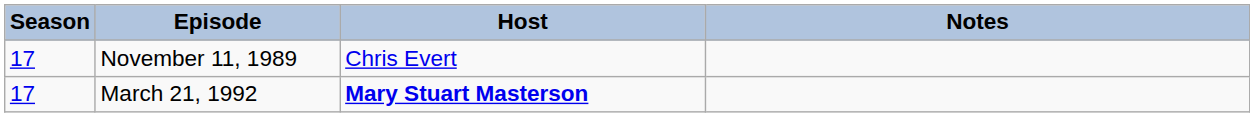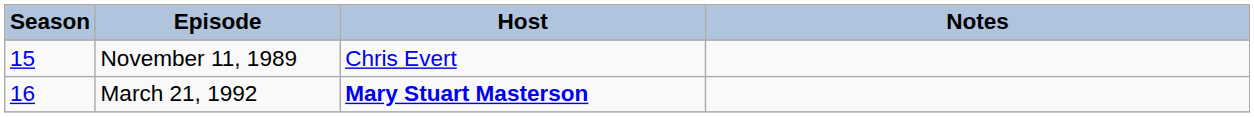November 11, 1989 | Season: 17 -> 15
March 21, 1992 | Season: 17 -> 16
